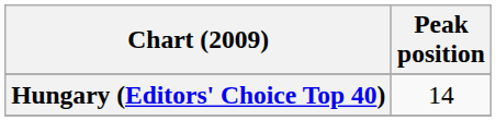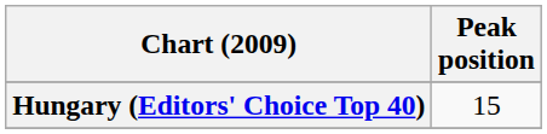Hungary (Editors' Choice Top 40) | Peak position: 14 -> 15
